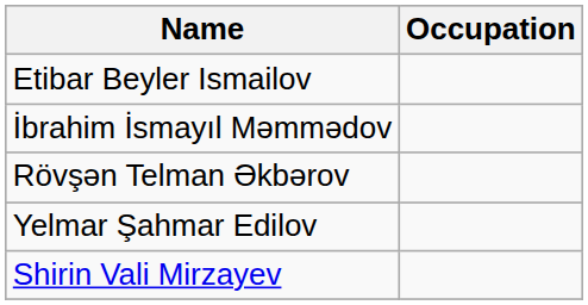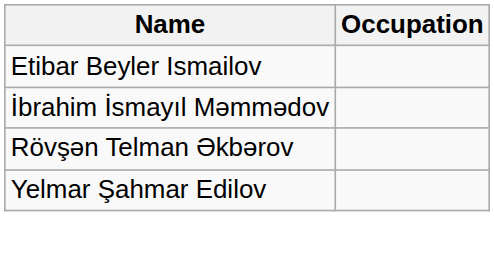- row: Shirin Vali Mirzayev
